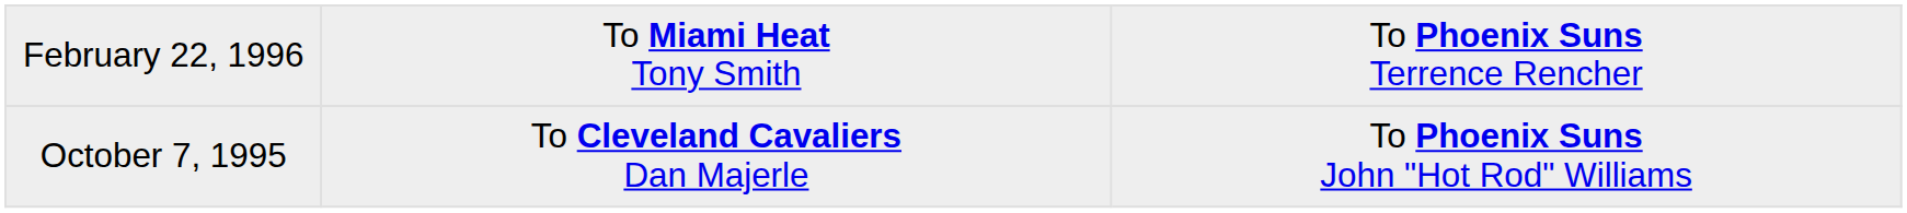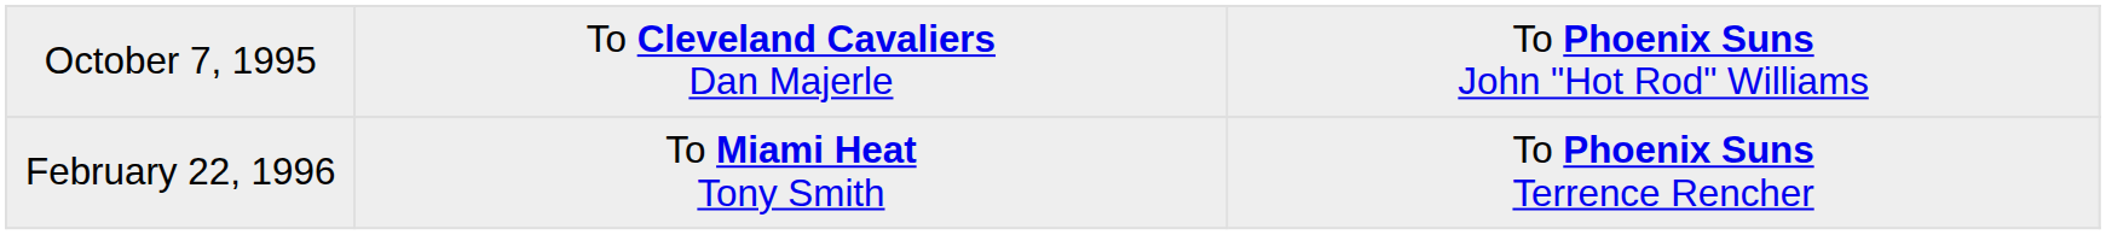rows swapped: October 7, 1995 <-> February 22, 1996
